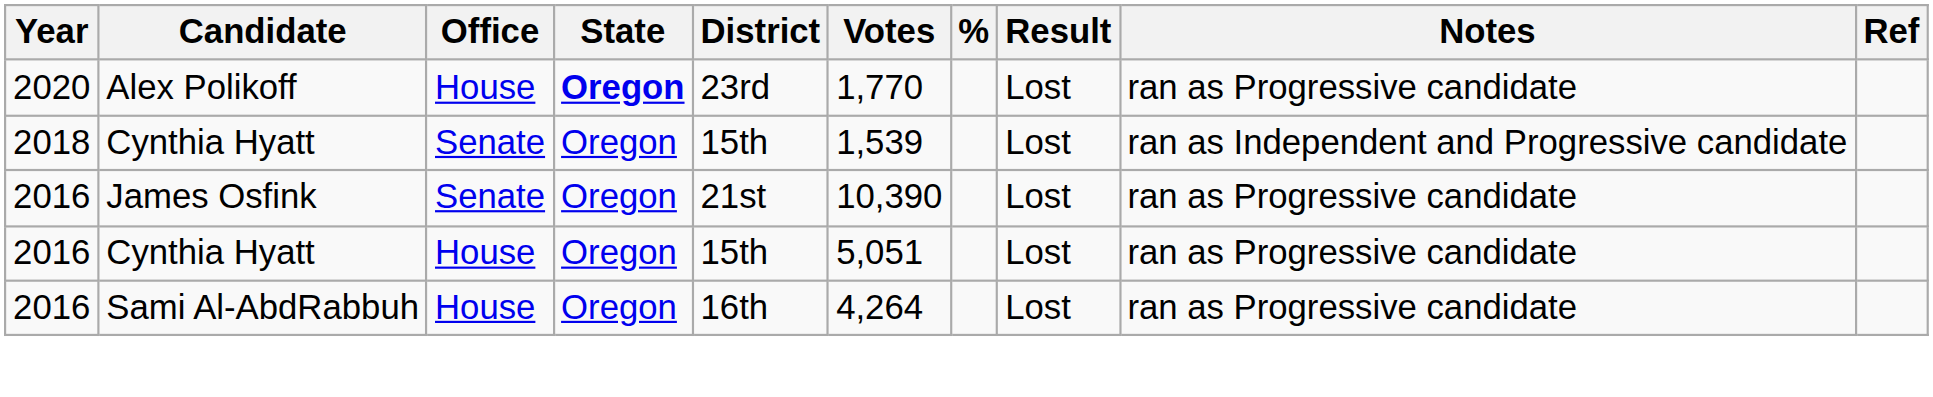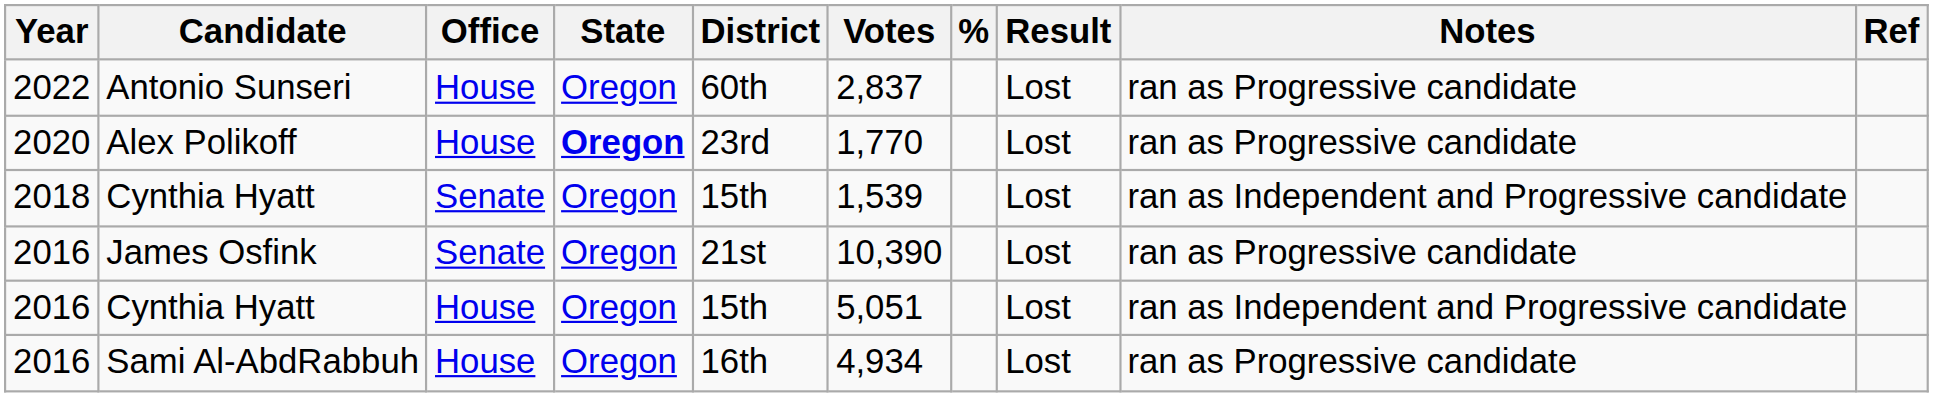+ row: 2022 | Antonio Sunseri | House | Oregon | 60th | 2,837 | Lost | ran as Progressive candidate
2016 / Cynthia Hyatt | Notes: ran as Progressive candidate -> ran as Independent and Progressive candidate
Sami Al-AbdRabbuh | Votes: 4,264 -> 4,934
